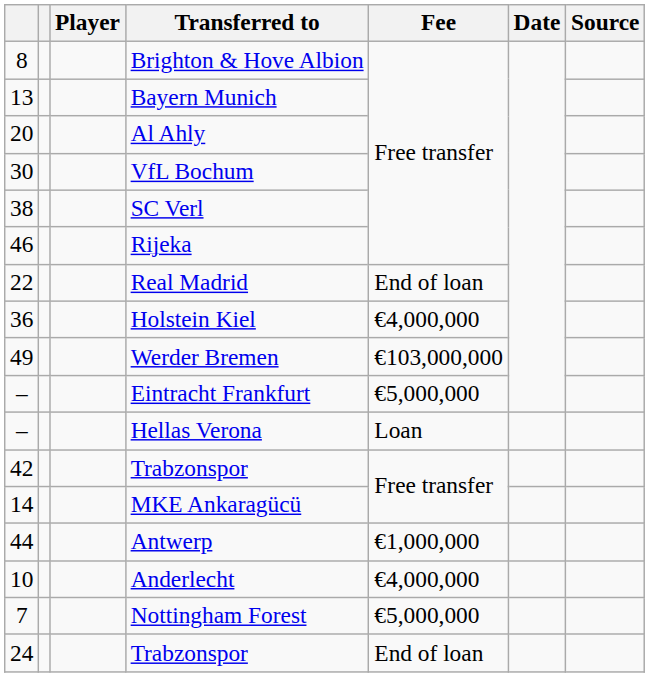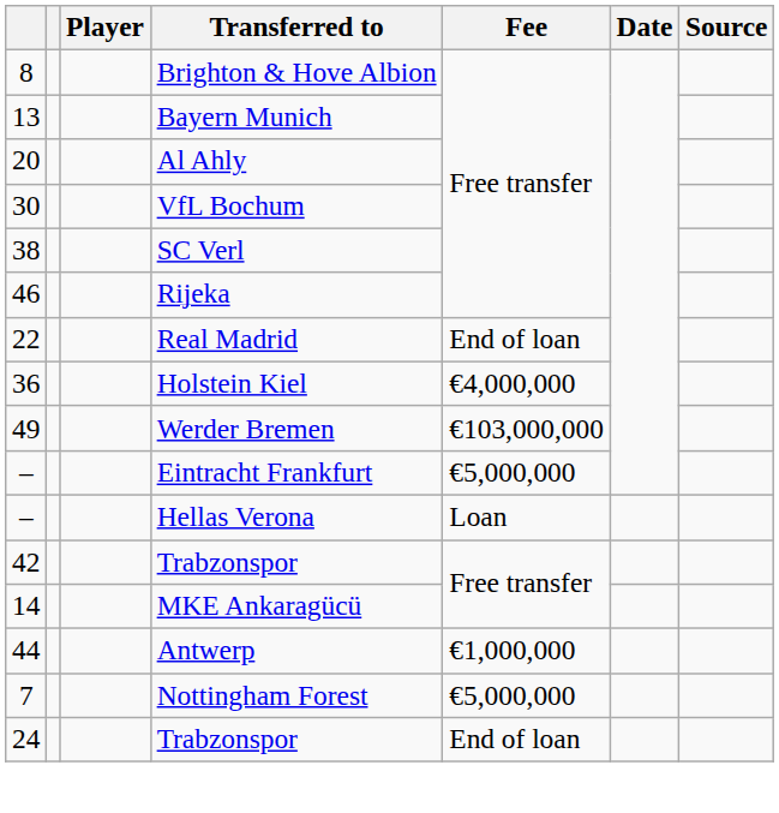- row: 10 | Anderlecht | €4,000,000
